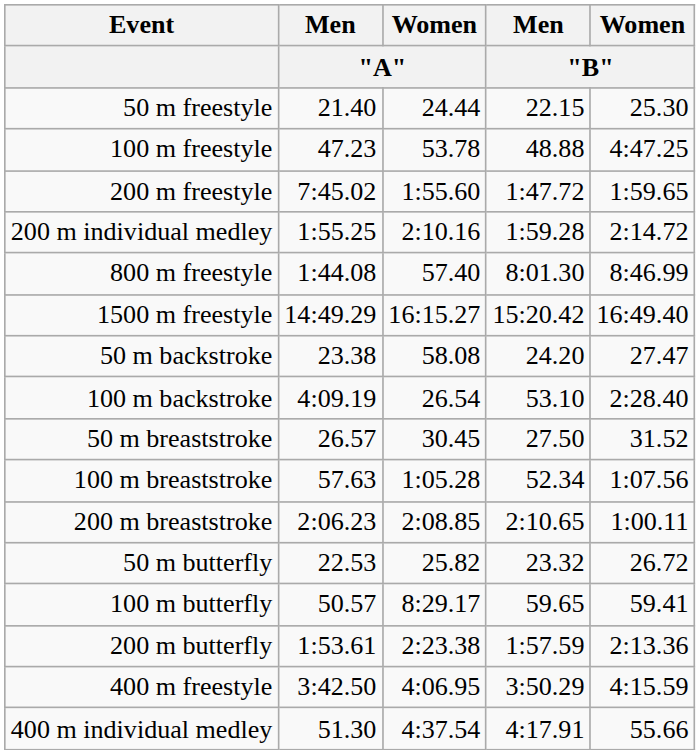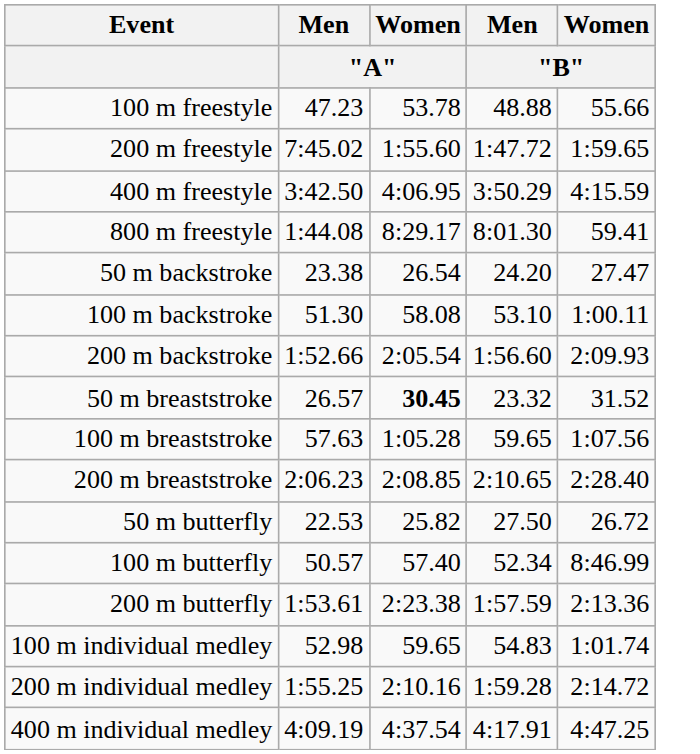- row: 50 m freestyle | 21.40 | 24.44 | 22.15 | 25.30
100 m freestyle | Women / "B": 4:47.25 -> 55.66
rows swapped: 400 m freestyle <-> 200 m individual medley
800 m freestyle | Women / "A": 57.40 -> 8:29.17
800 m freestyle | Women / "B": 8:46.99 -> 59.41
- row: 1500 m freestyle | 14:49.29 | 16:15.27 | 15:20.42 | 16:49.40
50 m backstroke | Women / "A": 58.08 -> 26.54
100 m backstroke | Men / "A": 4:09.19 -> 51.30
100 m backstroke | Women / "A": 26.54 -> 58.08
100 m backstroke | Women / "B": 2:28.40 -> 1:00.11
+ row: 200 m backstroke | 1:52.66 | 2:05.54 | 1:56.60 | 2:09.93
50 m breaststroke | Women / "A": normal -> bold
50 m breaststroke | Men / "B": 27.50 -> 23.32
100 m breaststroke | Men / "B": 52.34 -> 59.65
200 m breaststroke | Women / "B": 1:00.11 -> 2:28.40
50 m butterfly | Men / "B": 23.32 -> 27.50
100 m butterfly | Women / "A": 8:29.17 -> 57.40
100 m butterfly | Men / "B": 59.65 -> 52.34
100 m butterfly | Women / "B": 59.41 -> 8:46.99
+ row: 100 m individual medley | 52.98 | 59.65 | 54.83 | 1:01.74
400 m individual medley | Men / "A": 51.30 -> 4:09.19
400 m individual medley | Women / "B": 55.66 -> 4:47.25
